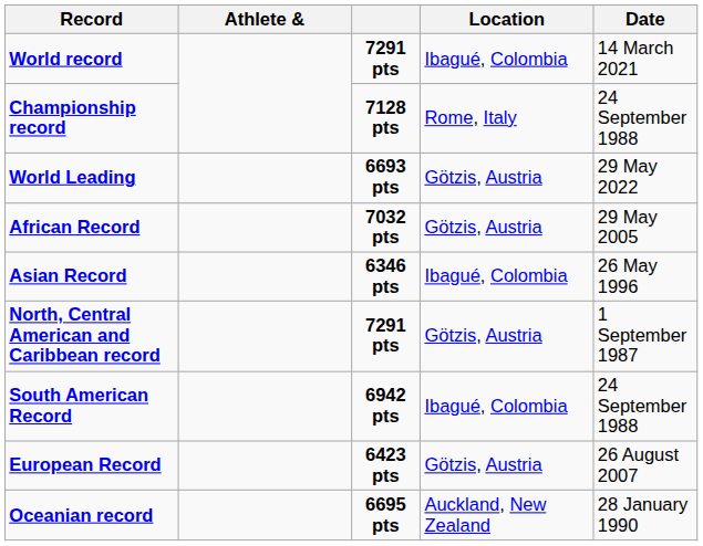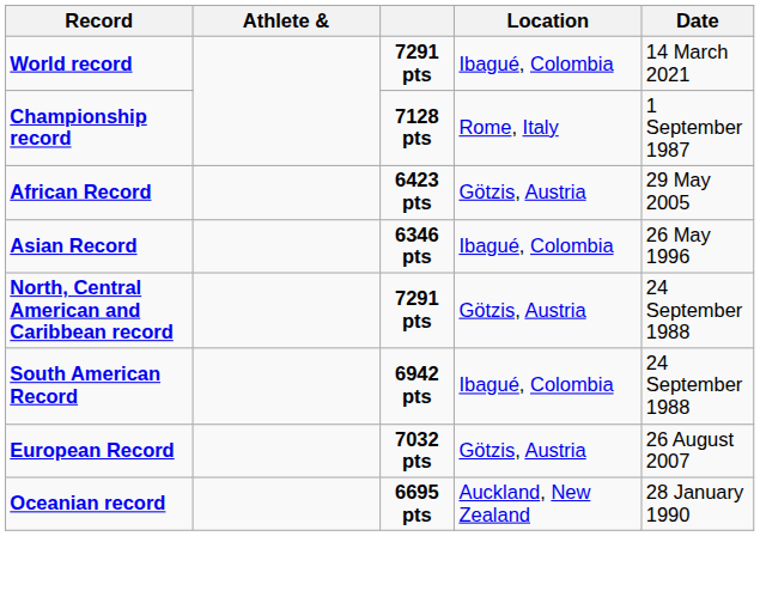Championship record | Date: 24 September 1988 -> 1 September 1987
- row: World Leading | 6693 pts | Götzis, Austria | 29 May 2022
African Record | column 3: 7032 pts -> 6423 pts
North, Central American and Caribbean record | Date: 1 September 1987 -> 24 September 1988
European Record | column 3: 6423 pts -> 7032 pts
